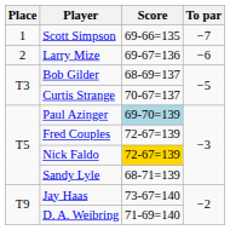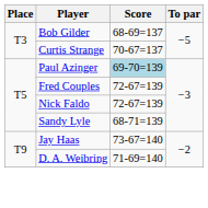- row: 1 | Scott Simpson | 69-66=135 | −7
- row: 2 | Larry Mize | 69-67=136 | −6
Nick Faldo | Score: gold background -> no background
